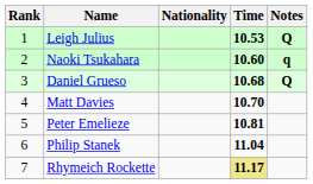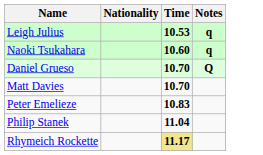- column: Rank | 1 | 2 | 3 | 4 | 5 | 6 | 7
Leigh Julius | Notes: Q -> q
Daniel Grueso | Time: 10.68 -> 10.70
Peter Emelieze | Time: 10.81 -> 10.83
